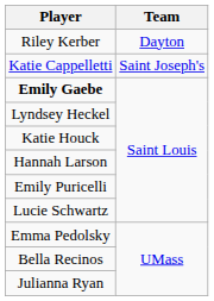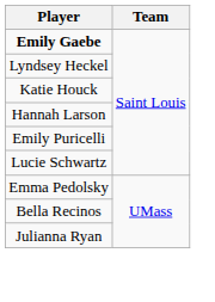- row: Riley Kerber | Dayton
- row: Katie Cappelletti | Saint Joseph's
